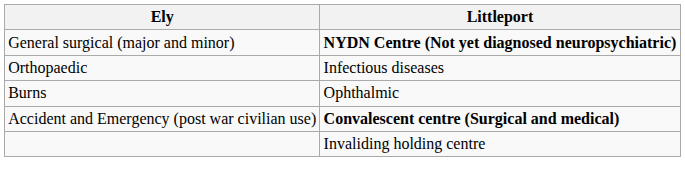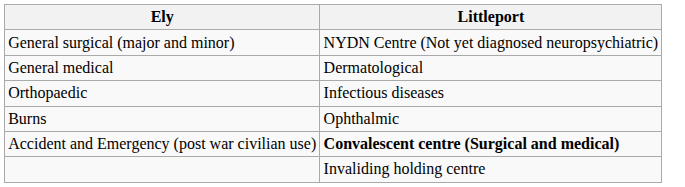General surgical (major and minor) | Littleport: bold -> normal
+ row: General medical | Dermatological
